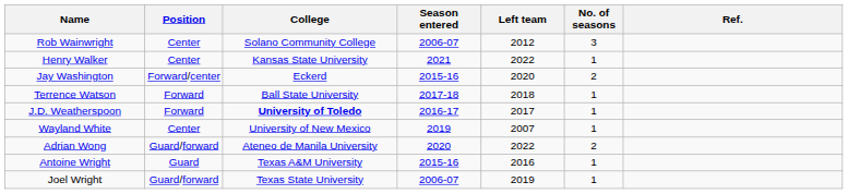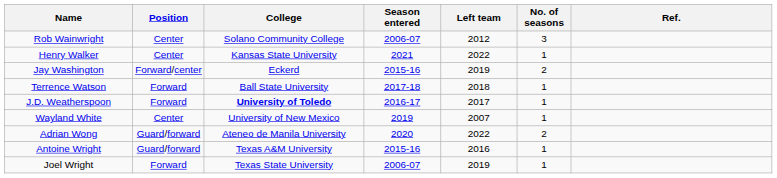Jay Washington | Left team: 2020 -> 2019
Antoine Wright | Position: Guard -> Guard/forward
Joel Wright | Position: Guard/forward -> Forward
